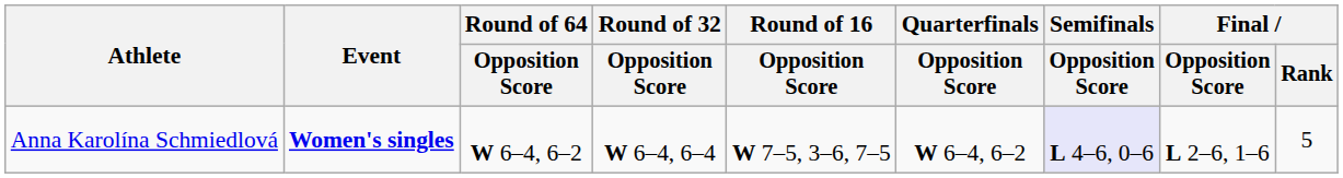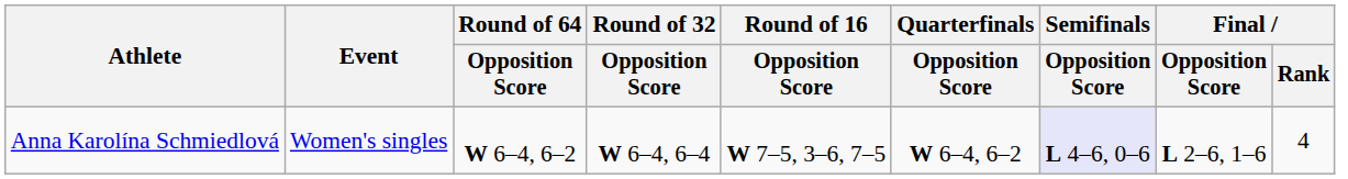Anna Karolína Schmiedlová | Event: bold -> normal
Anna Karolína Schmiedlová | Final / Rank: 5 -> 4
